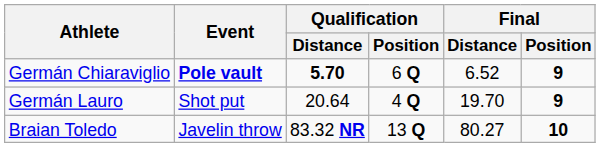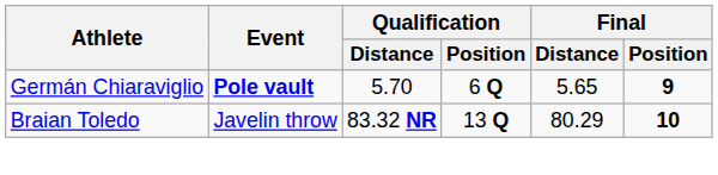Germán Chiaraviglio | Qualification / Distance: bold -> normal
Germán Chiaraviglio | Final / Distance: 6.52 -> 5.65
- row: Germán Lauro | Shot put | 20.64 | 4 Q | 19.70 | 9
Braian Toledo | Final / Distance: 80.27 -> 80.29
